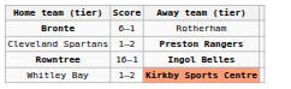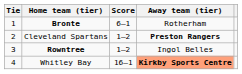+ column: Tie | 1 | 2 | 3 | 4
Rowntree | Score: 16–1 -> 1–2
Rowntree | Away team (tier): bold -> normal
Whitley Bay | Score: 1–2 -> 16–1
